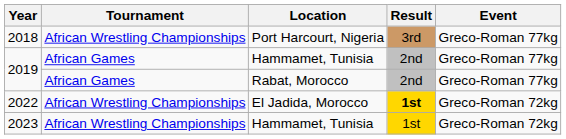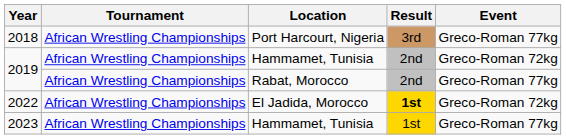2019 / Hammamet, Tunisia | Tournament: African Games -> African Wrestling Championships
2019 / Hammamet, Tunisia | Event: Greco-Roman 77kg -> Greco-Roman 72kg
2019 / Rabat, Morocco | Tournament: African Games -> African Wrestling Championships
2023 | Event: Greco-Roman 72kg -> Greco-Roman 77kg
